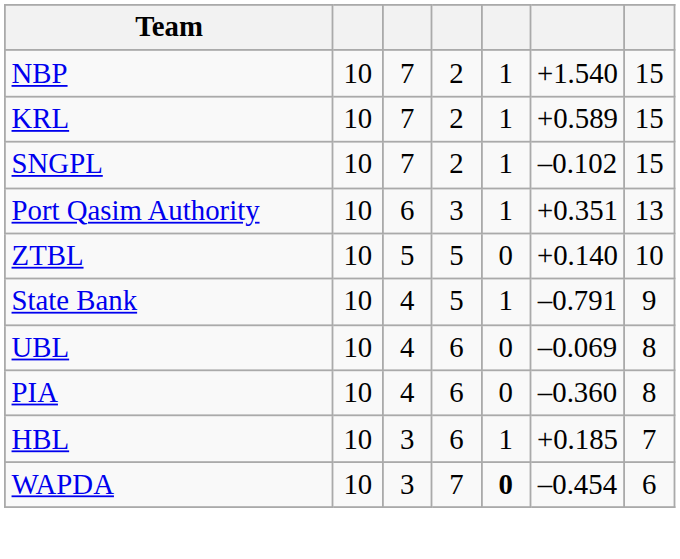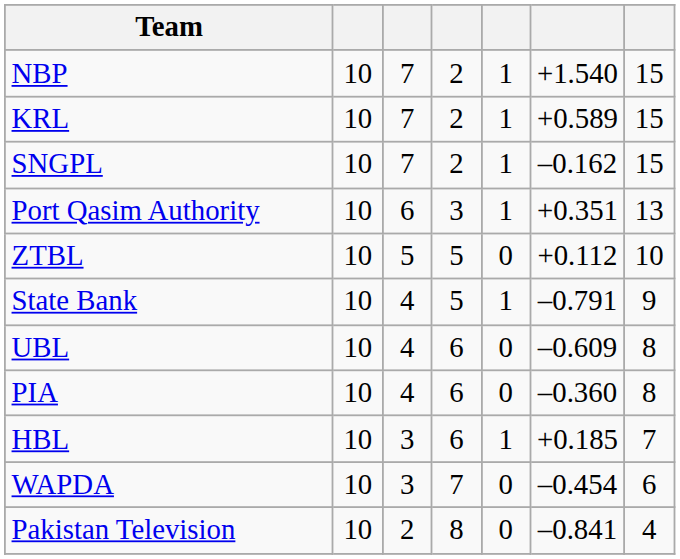SNGPL | column 6: –0.102 -> –0.162
ZTBL | column 6: +0.140 -> +0.112
UBL | column 6: –0.069 -> –0.609
WAPDA | column 5: bold -> normal
+ row: Pakistan Television | 10 | 2 | 8 | 0 | –0.841 | 4
